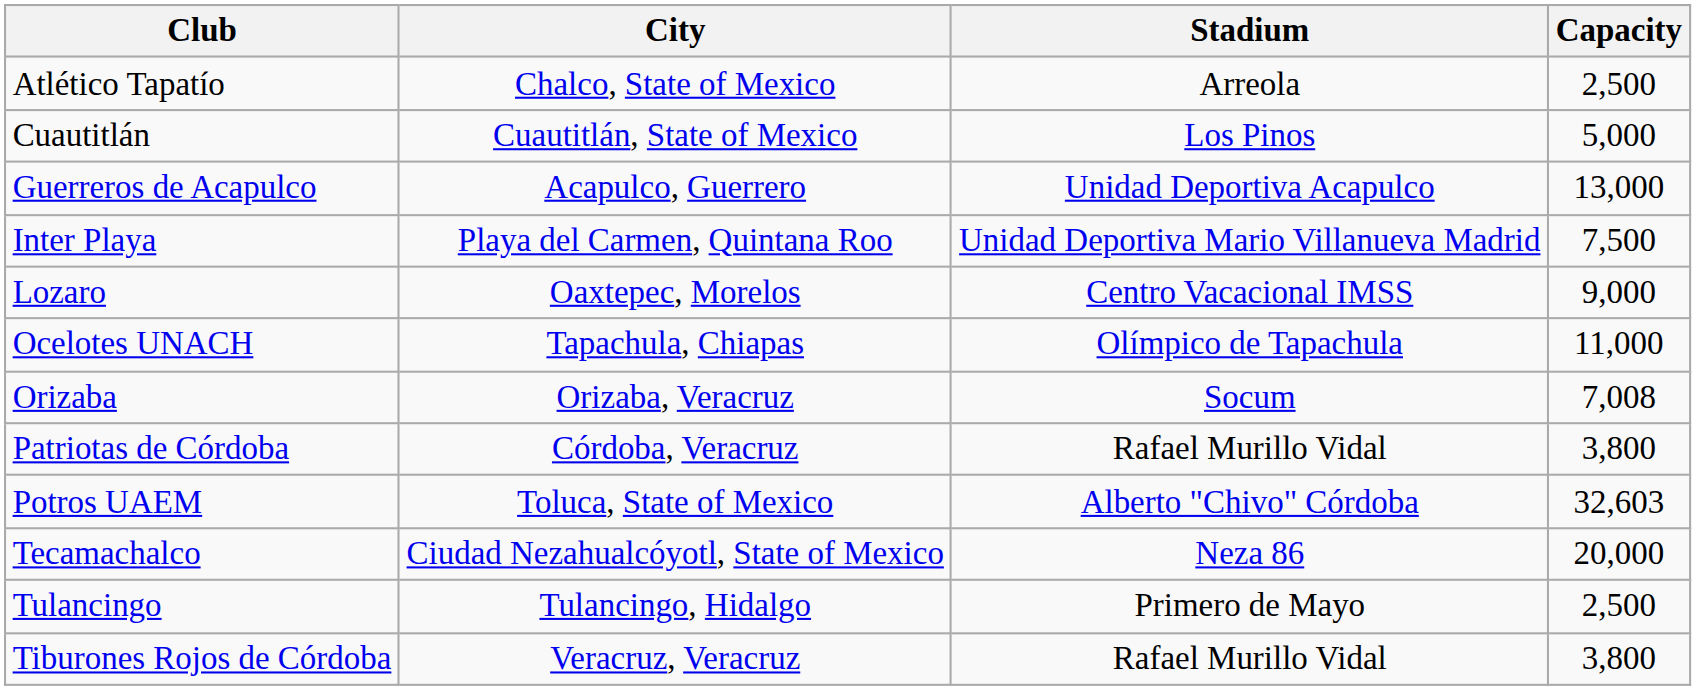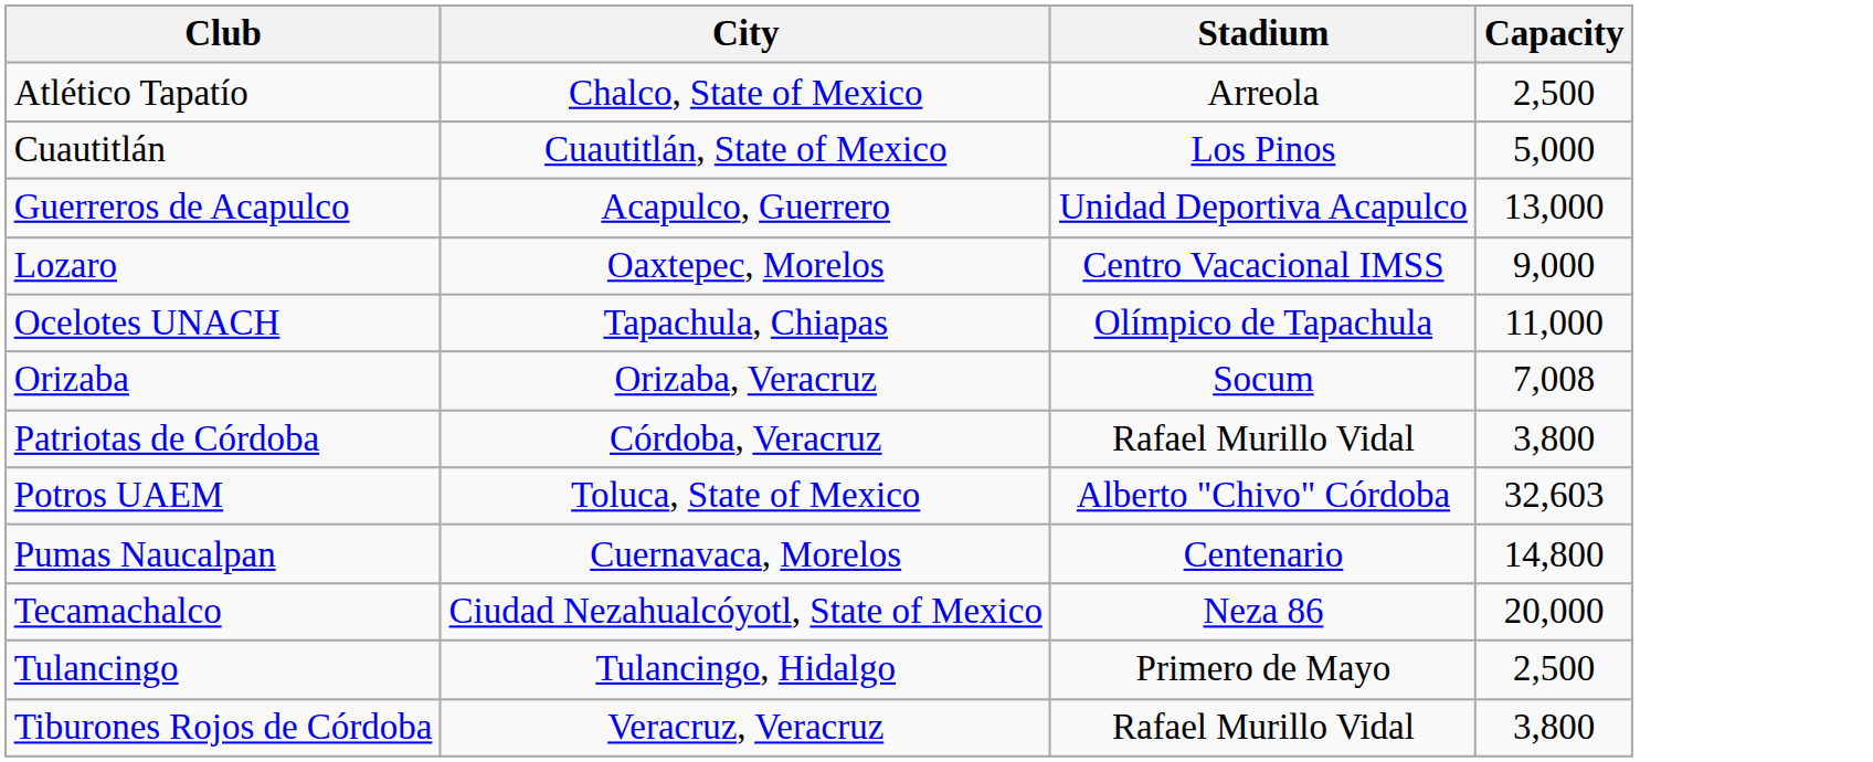- row: Inter Playa | Playa del Carmen, Quintana Roo | Unidad Deportiva Mario Villanueva Madrid | 7,500
+ row: Pumas Naucalpan | Cuernavaca, Morelos | Centenario | 14,800
